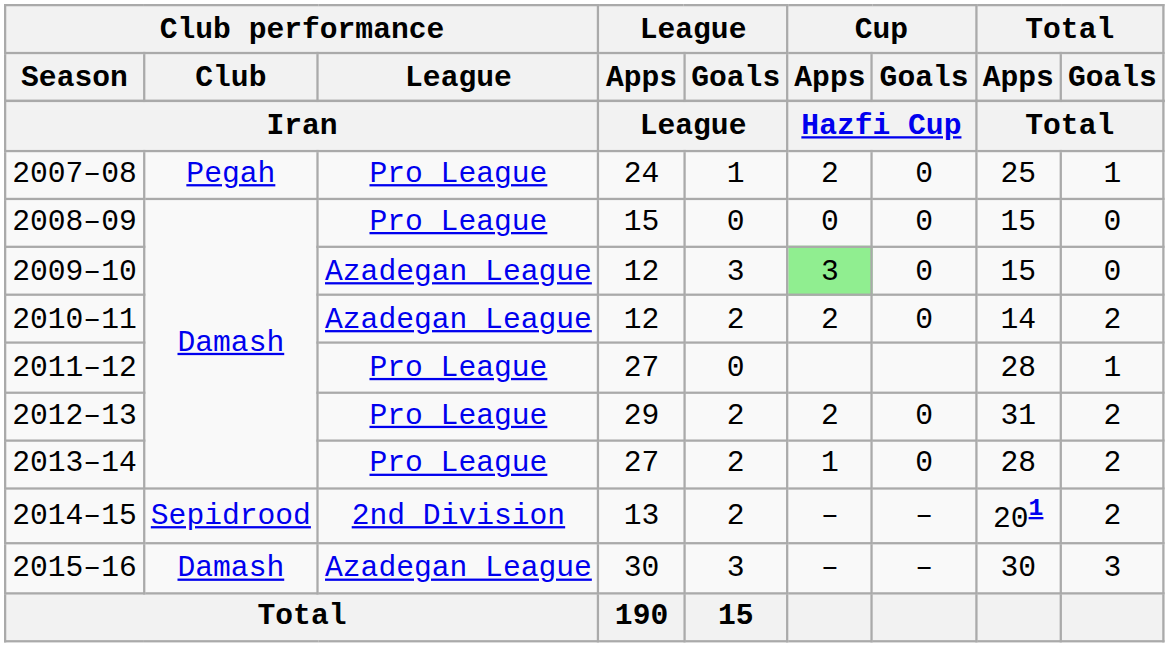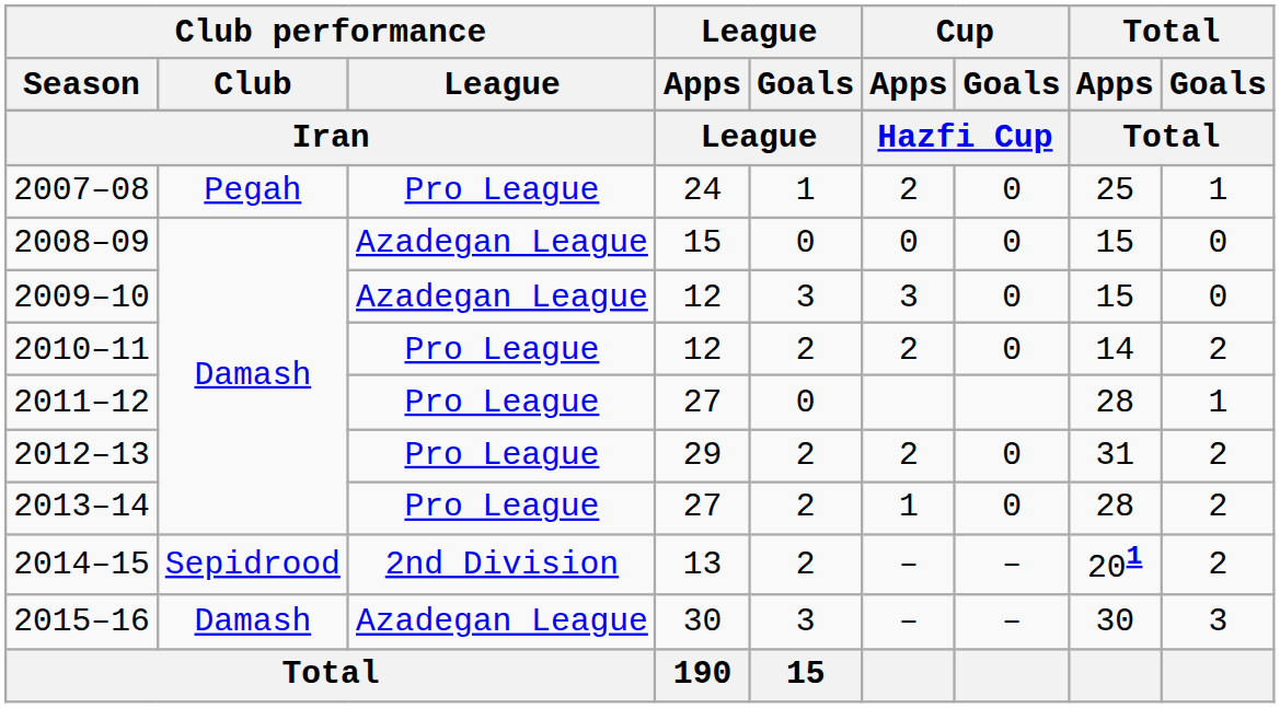2008–09 | Club performance / League: Pro League -> Azadegan League
2009–10 | Cup / Apps: lightgreen background -> no background
2010–11 | Club performance / League: Azadegan League -> Pro League
